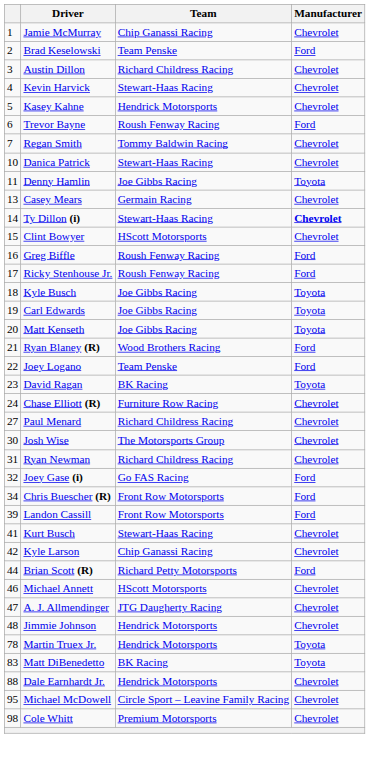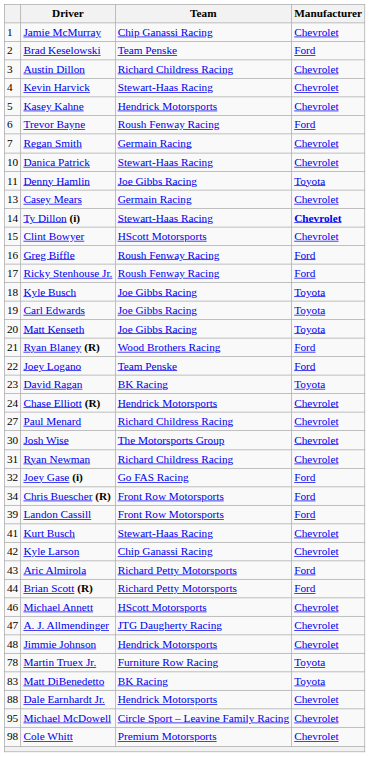Regan Smith | Team: Tommy Baldwin Racing -> Germain Racing
Chase Elliott (R) | Team: Furniture Row Racing -> Hendrick Motorsports
+ row: 43 | Aric Almirola | Richard Petty Motorsports | Ford
Martin Truex Jr. | Team: Hendrick Motorsports -> Furniture Row Racing
